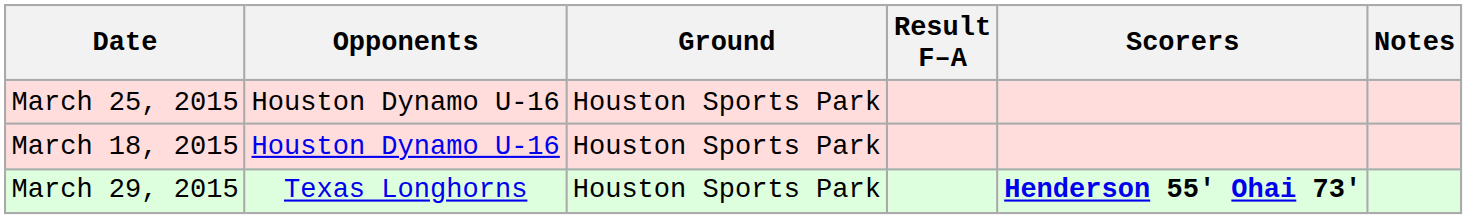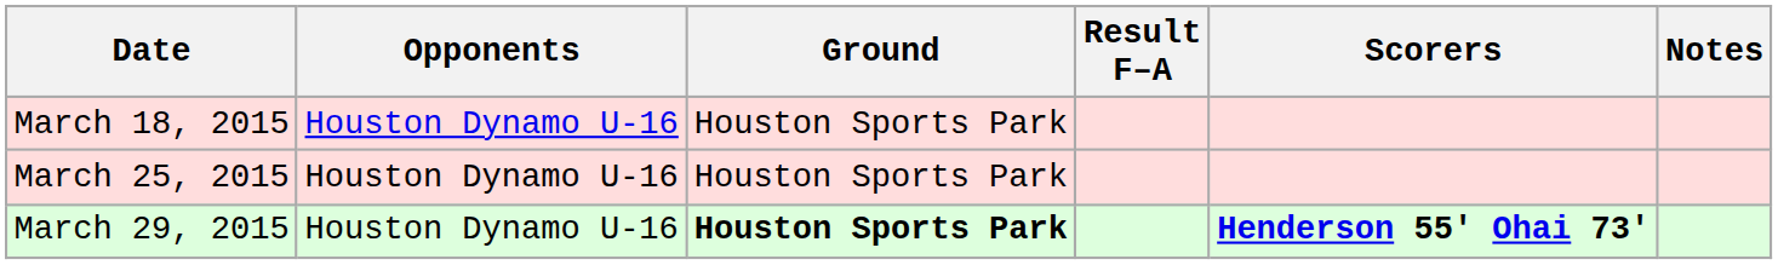rows swapped: March 18, 2015 <-> March 25, 2015
March 29, 2015 | Opponents: Texas Longhorns -> Houston Dynamo U-16
March 29, 2015 | Ground: normal -> bold
